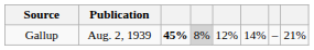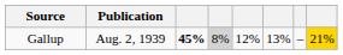Gallup | column 6: 14% -> 13%
Gallup | column 8: no background -> gold background
